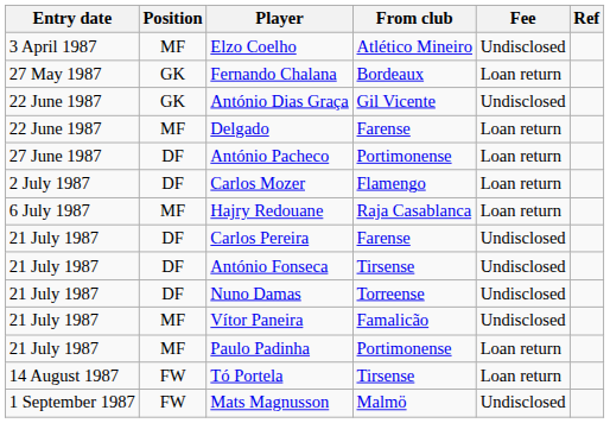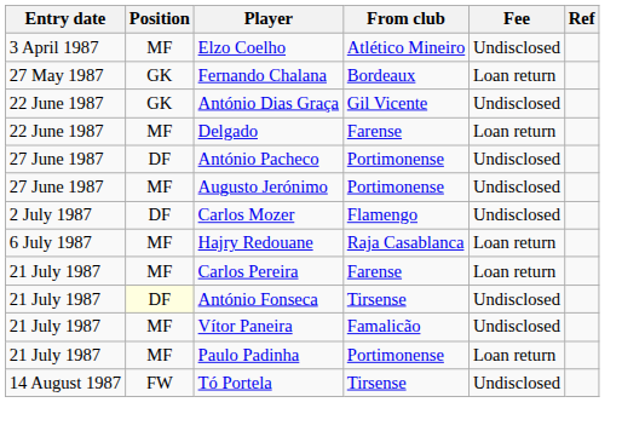António Pacheco | Fee: Loan return -> Undisclosed
+ row: 27 June 1987 | MF | Augusto Jerónimo | Portimonense | Undisclosed
Carlos Mozer | Fee: Loan return -> Undisclosed
Carlos Pereira | Position: DF -> MF
Carlos Pereira | Fee: Undisclosed -> Loan return
António Fonseca | Position: no background -> lightyellow background
- row: 21 July 1987 | DF | Nuno Damas | Torreense | Undisclosed
Tó Portela | Fee: Loan return -> Undisclosed
- row: 1 September 1987 | FW | Mats Magnusson | Malmö | Undisclosed
